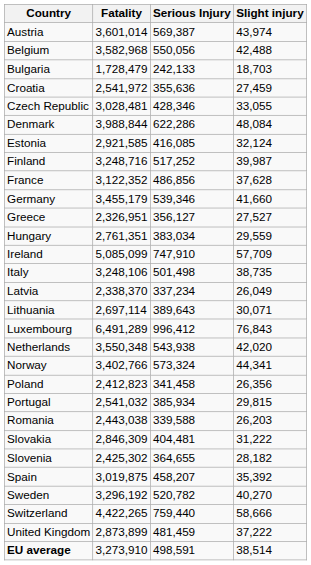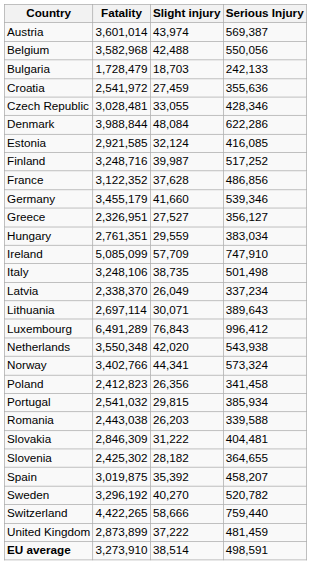columns swapped: Serious Injury <-> Slight injury
